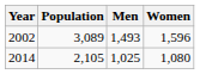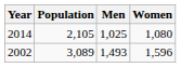rows swapped: 2002 <-> 2014
